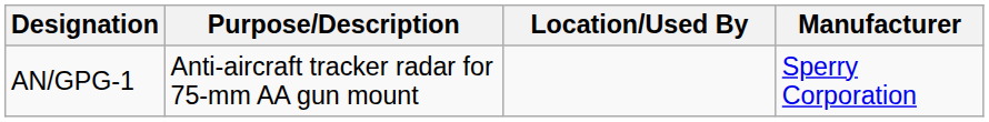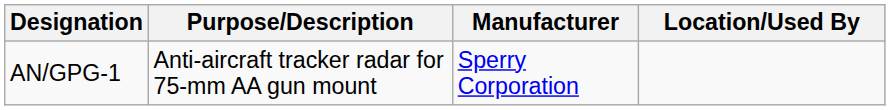columns swapped: Location/Used By <-> Manufacturer
